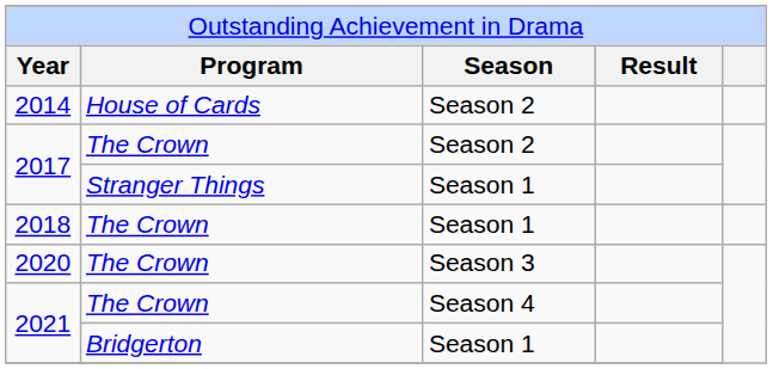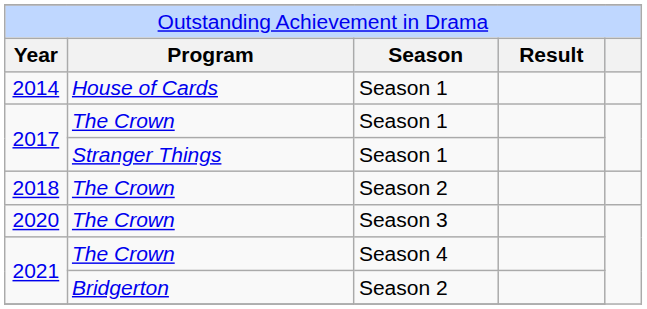2014 | column 3: Season 2 -> Season 1
2017 / The Crown | column 3: Season 2 -> Season 1
2018 | column 3: Season 1 -> Season 2
2021 / Bridgerton | column 3: Season 1 -> Season 2
